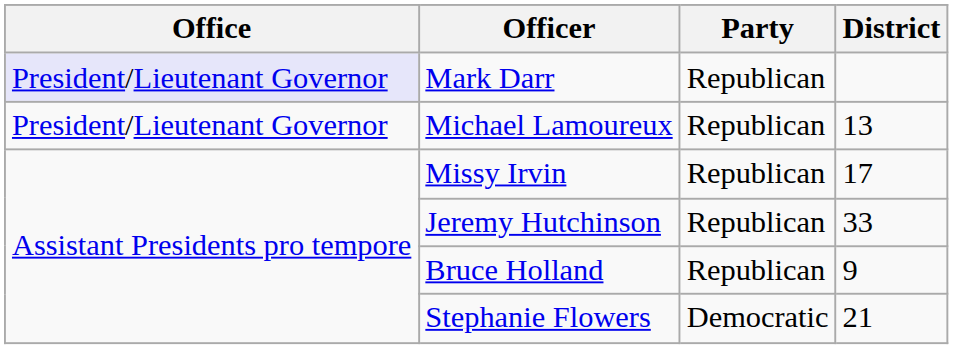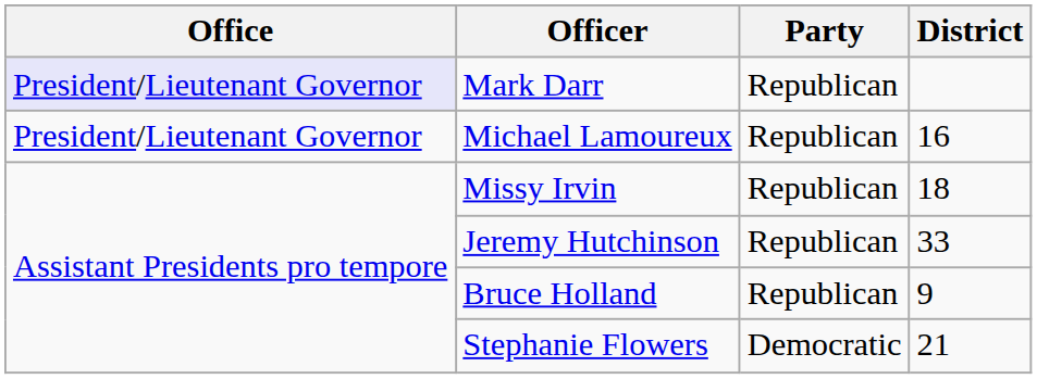Michael Lamoureux | District: 13 -> 16
Missy Irvin | District: 17 -> 18
